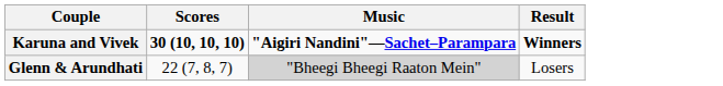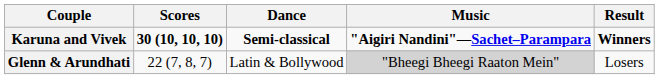+ column: Dance | Semi-classical | Latin & Bollywood
